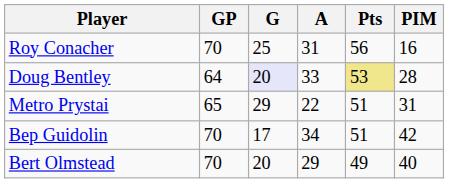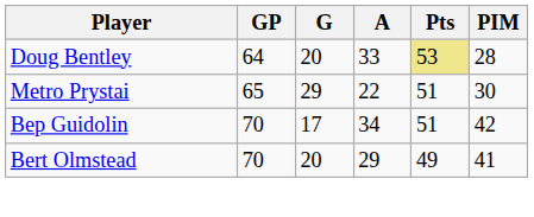- row: Roy Conacher | 70 | 25 | 31 | 56 | 16
Doug Bentley | G: lavender background -> no background
Metro Prystai | PIM: 31 -> 30
Bert Olmstead | PIM: 40 -> 41
